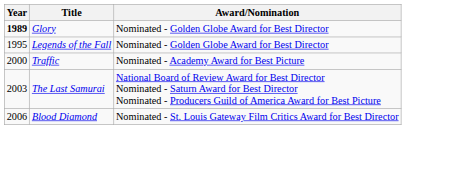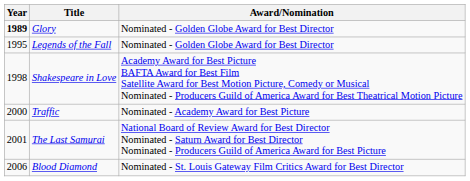+ row: 1998 | Shakespeare in Love | Academy Award for Best Picture BAFTA Award for Best Film Satellite Award for Best Motion Picture, Comedy or Musical Nominated - Producers Guild of America Award for Best Theatrical Motion Picture
The Last Samurai | Year: 2003 -> 2001
